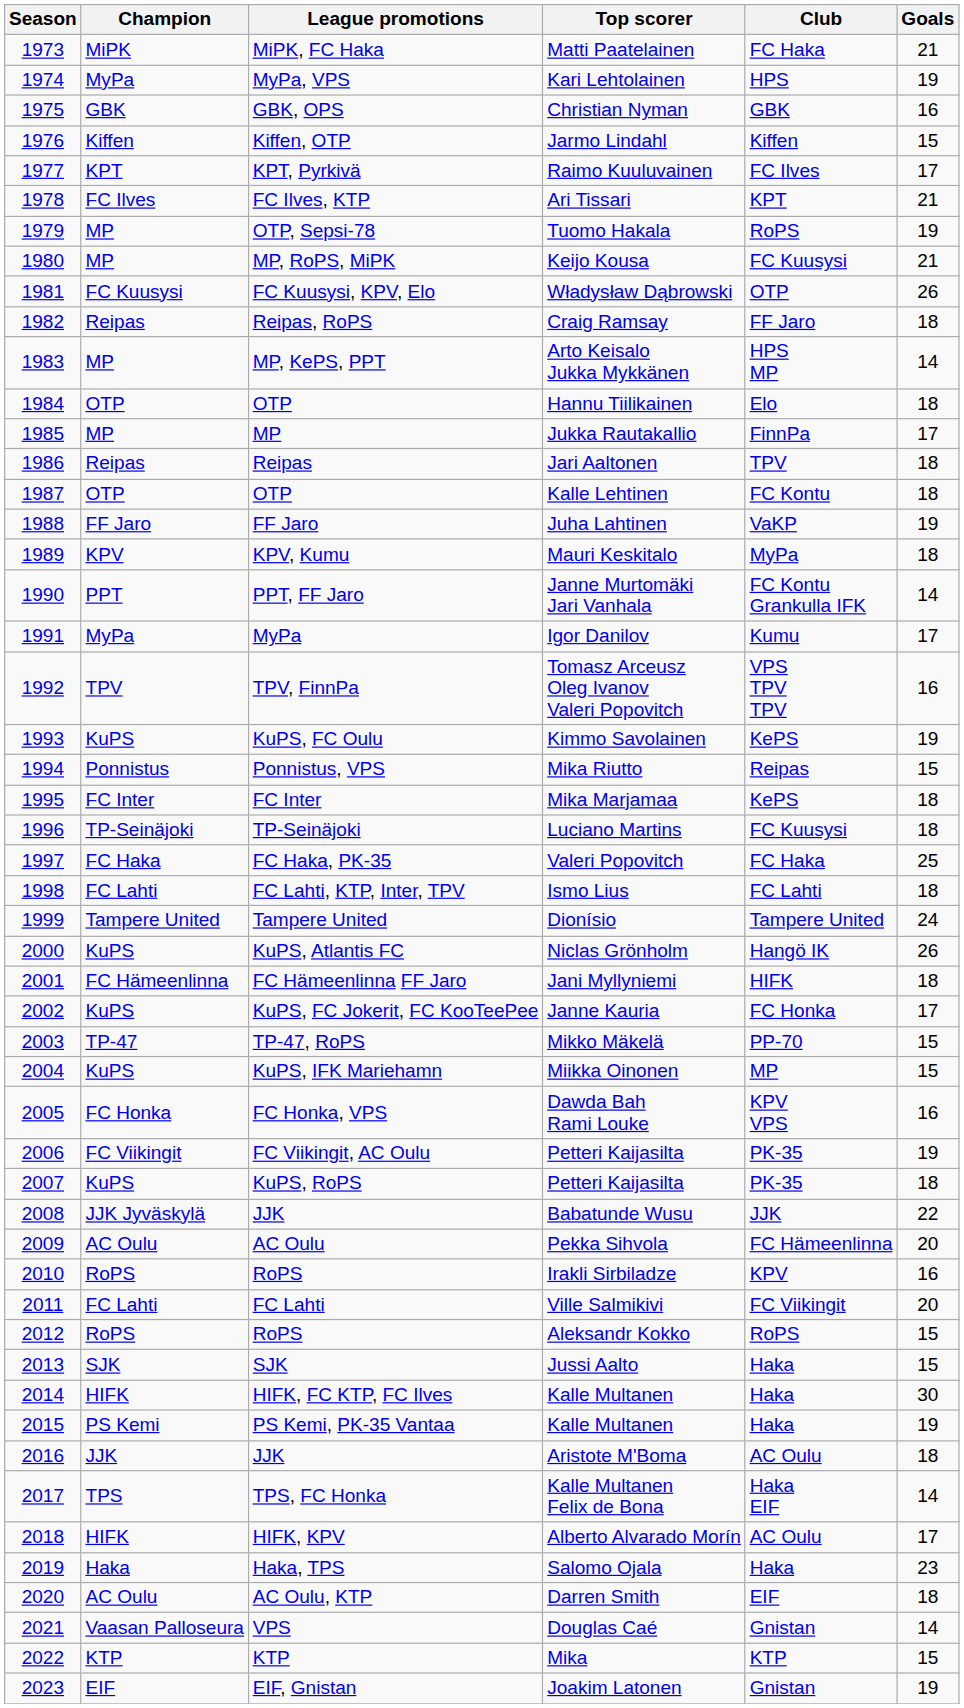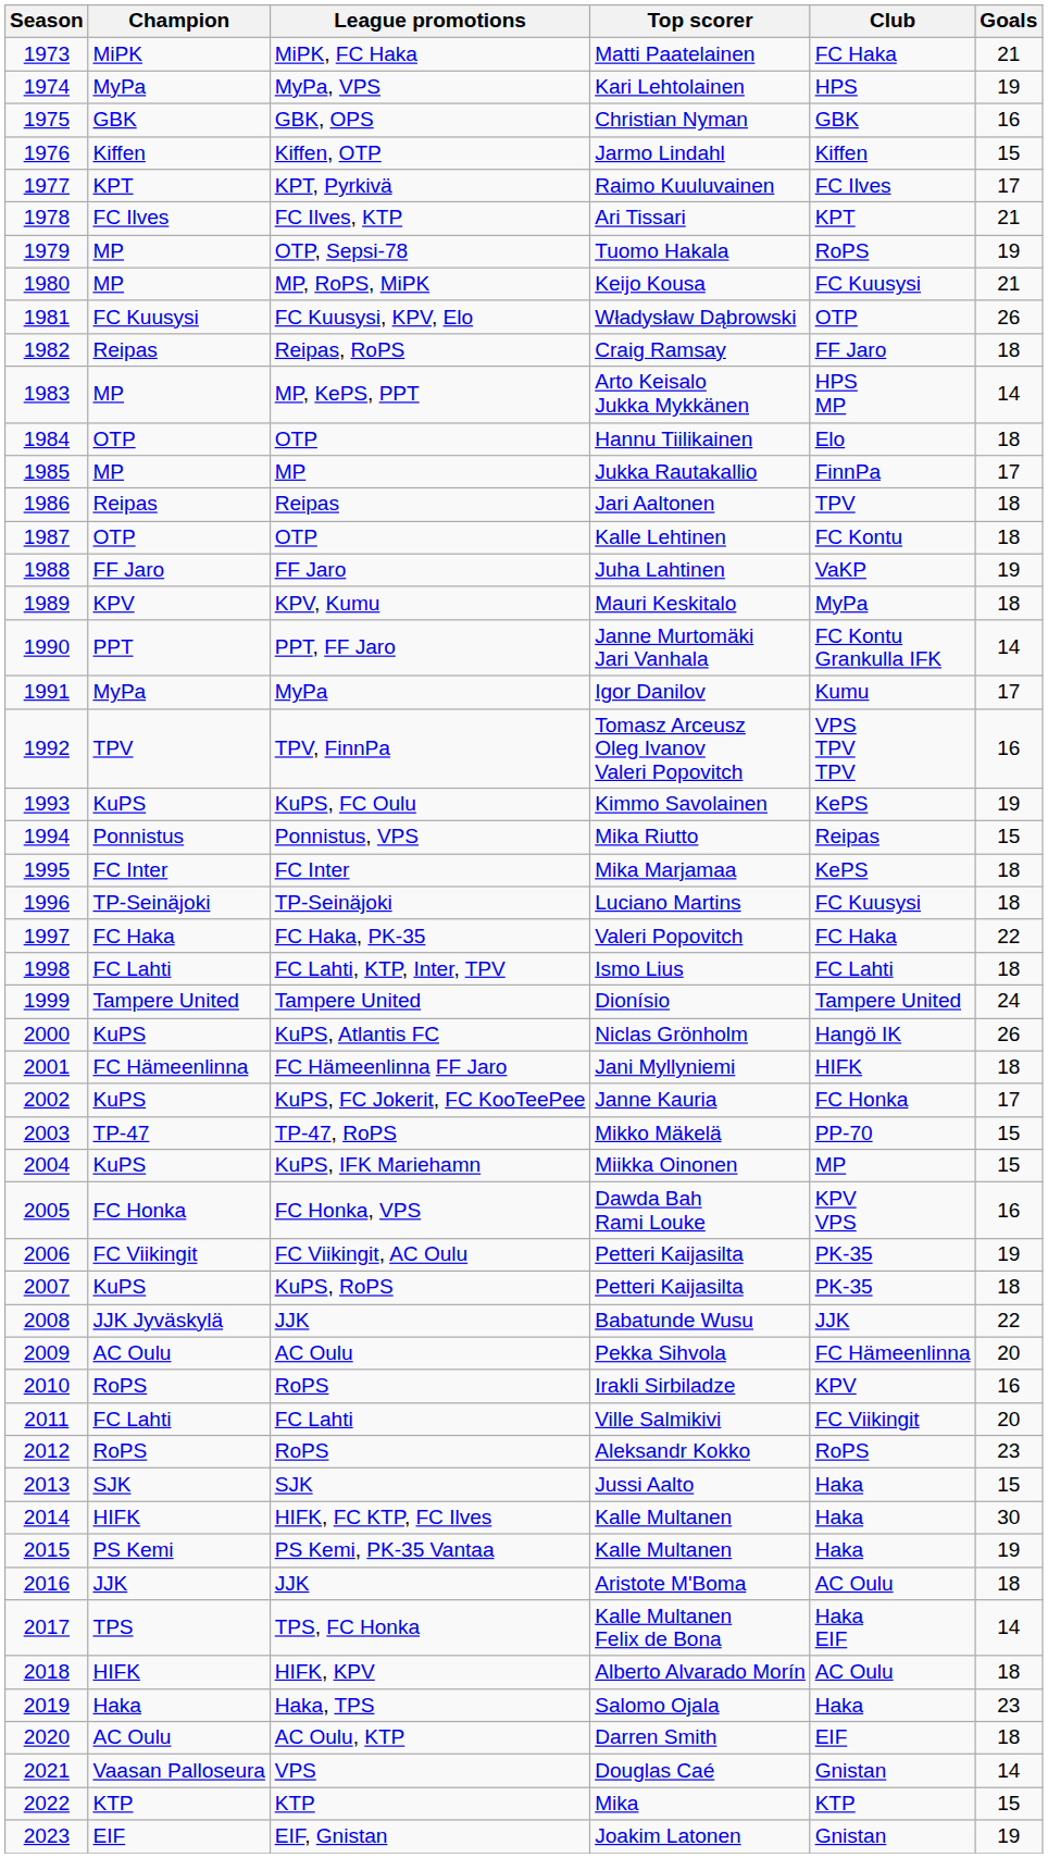Valeri Popovitch | Goals: 25 -> 22
Aleksandr Kokko | Goals: 15 -> 23
Alberto Alvarado Morín | Goals: 17 -> 18
